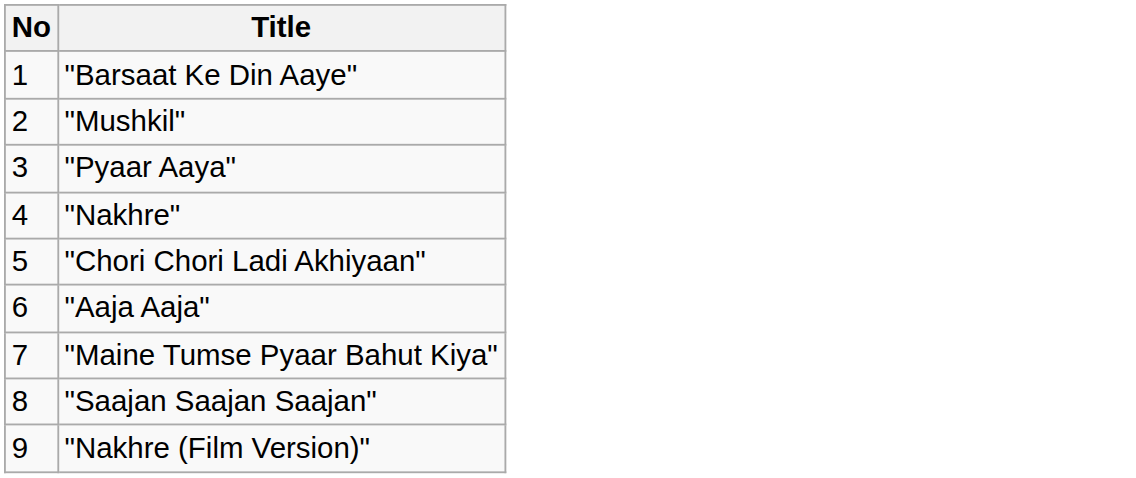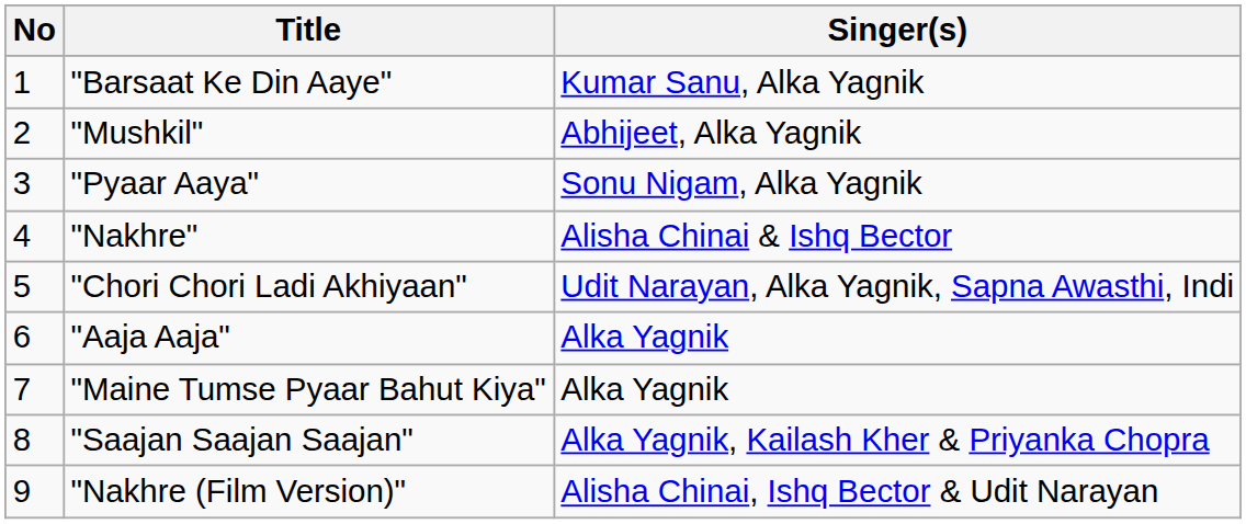+ column: Singer(s) | Kumar Sanu, Alka Yagnik | Abhijeet, Alka Yagnik | Sonu Nigam, Alka Yagnik | Alisha Chinai & Ishq Bector | Udit Narayan, Alka Yagnik, Sapna Awasthi, Indi | Alka Yagnik | Alka Yagnik | Alka Yagnik, Kailash Kher & Priyanka Chopra | Alisha Chinai, Ishq Bector & Udit Narayan
